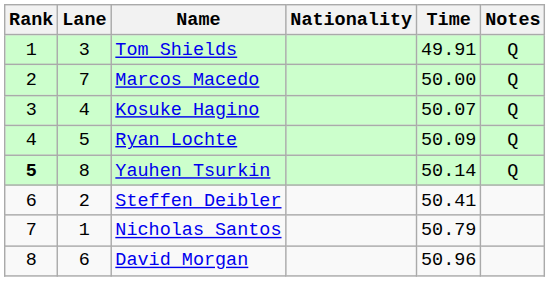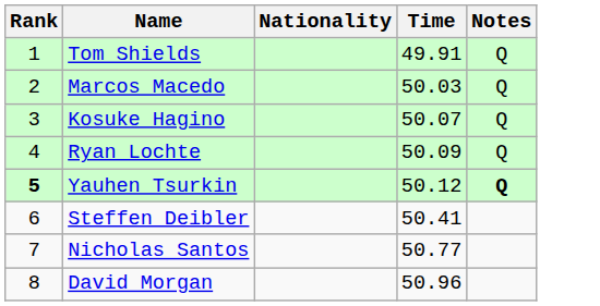- column: Lane | 3 | 7 | 4 | 5 | 8 | 2 | 1 | 6
Marcos Macedo | Time: 50.00 -> 50.03
Yauhen Tsurkin | Time: 50.14 -> 50.12
Yauhen Tsurkin | Notes: normal -> bold
Nicholas Santos | Time: 50.79 -> 50.77
